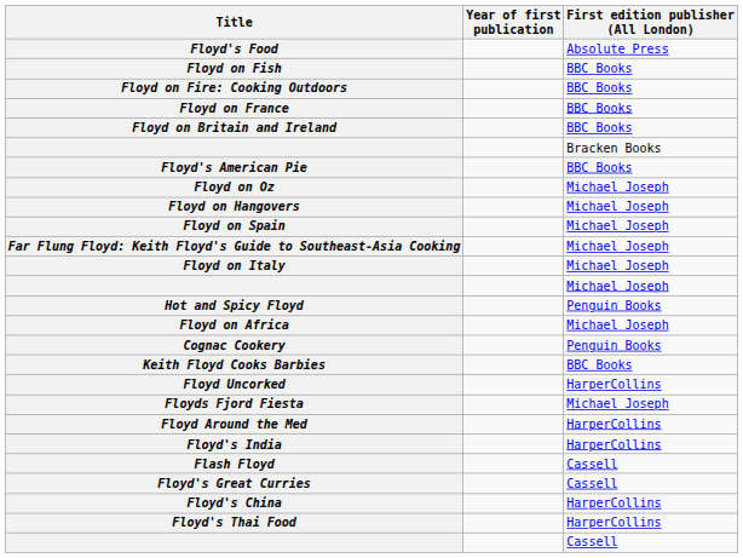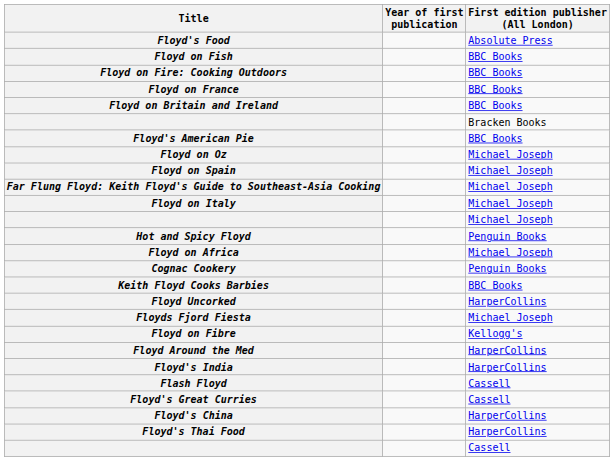- row: Floyd on Hangovers | Michael Joseph
+ row: Floyd on Fibre | Kellogg's
